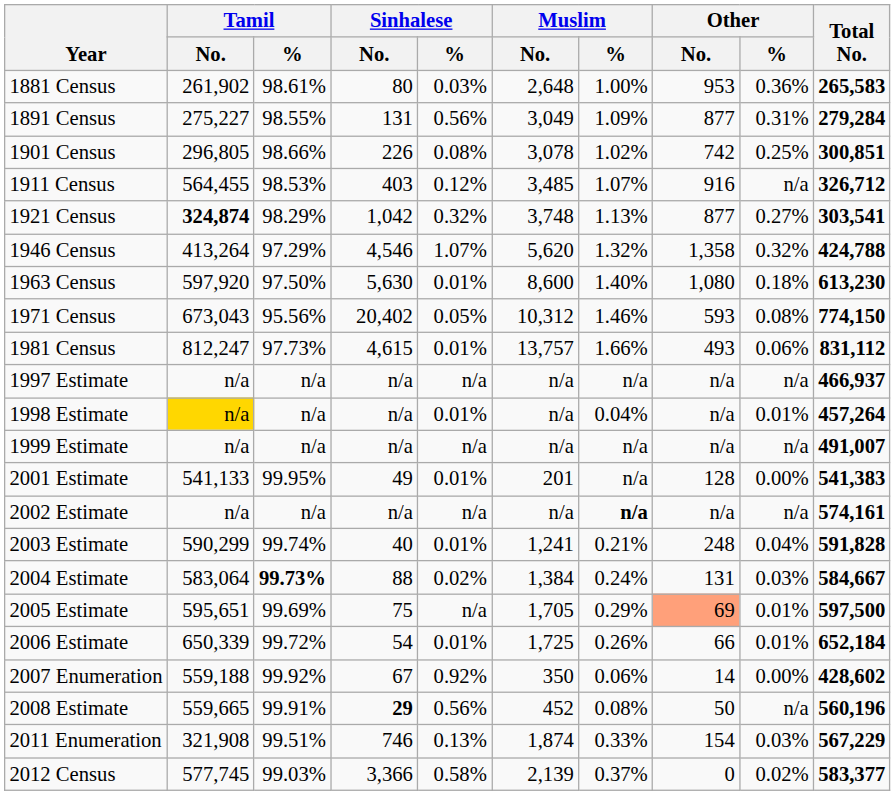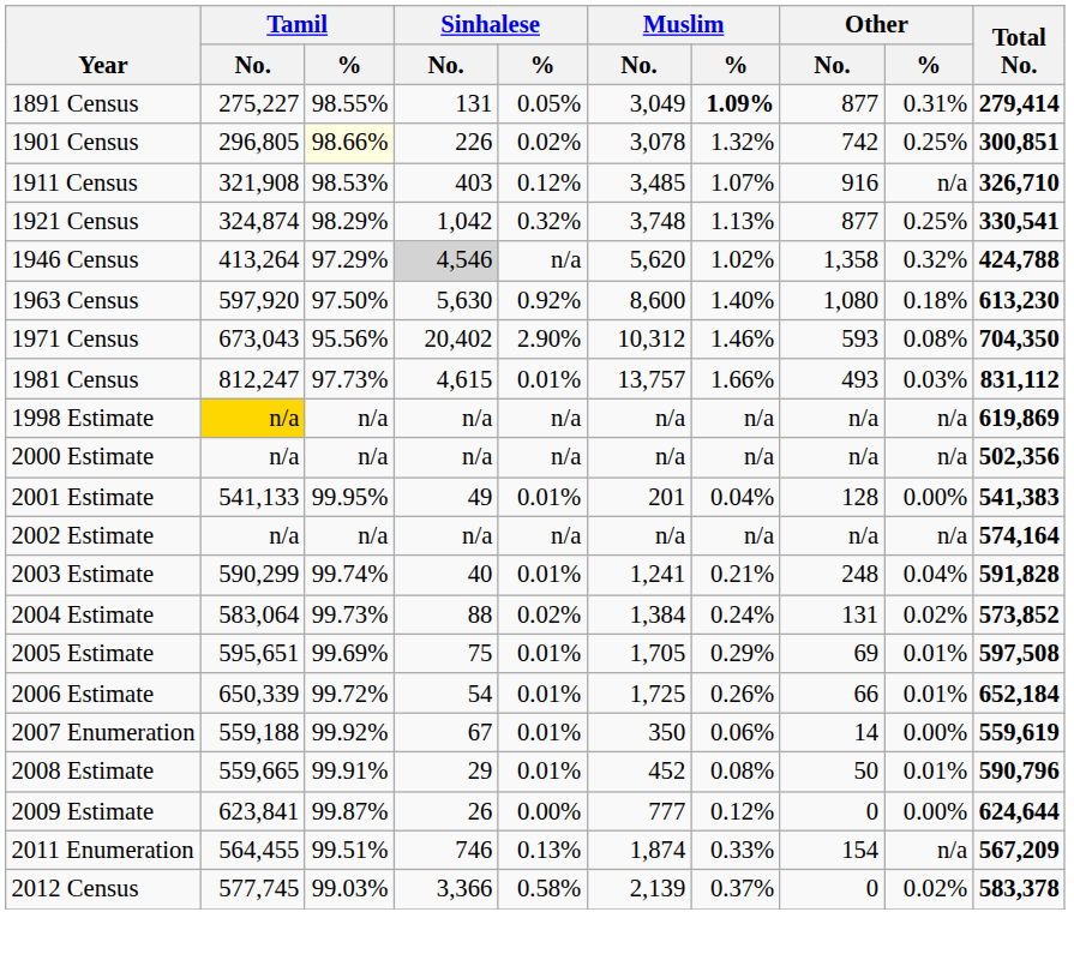- row: 1881 Census | 261,902 | 98.61% | 80 | 0.03% | 2,648 | 1.00% | 953 | 0.36% | 265,583
1891 Census | Sinhalese / %: 0.56% -> 0.05%
1891 Census | Muslim / %: normal -> bold
1891 Census | Total No.: 279,284 -> 279,414
1901 Census | Tamil / %: no background -> lightyellow background
1901 Census | Sinhalese / %: 0.08% -> 0.02%
1901 Census | Muslim / %: 1.02% -> 1.32%
1911 Census | Tamil / No.: 564,455 -> 321,908
1911 Census | Total No.: 326,712 -> 326,710
1921 Census | Tamil / No.: bold -> normal
1921 Census | Other / %: 0.27% -> 0.25%
1921 Census | Total No.: 303,541 -> 330,541
1946 Census | Sinhalese / No.: no background -> lightgrey background
1946 Census | Sinhalese / %: 1.07% -> n/a
1946 Census | Muslim / %: 1.32% -> 1.02%
1963 Census | Sinhalese / %: 0.01% -> 0.92%
1971 Census | Sinhalese / %: 0.05% -> 2.90%
1971 Census | Total No.: 774,150 -> 704,350
1981 Census | Other / %: 0.06% -> 0.03%
- row: 1997 Estimate | n/a | n/a | n/a | n/a | n/a | n/a | n/a | n/a | 466,937
1998 Estimate | Sinhalese / %: 0.01% -> n/a
1998 Estimate | Muslim / %: 0.04% -> n/a
1998 Estimate | Other / %: 0.01% -> n/a
1998 Estimate | Total No.: 457,264 -> 619,869
- row: 1999 Estimate | n/a | n/a | n/a | n/a | n/a | n/a | n/a | n/a | 491,007
+ row: 2000 Estimate | n/a | n/a | n/a | n/a | n/a | n/a | n/a | n/a | 502,356
2001 Estimate | Muslim / %: n/a -> 0.04%
2002 Estimate | Muslim / %: bold -> normal
2002 Estimate | Total No.: 574,161 -> 574,164
2004 Estimate | Tamil / %: bold -> normal
2004 Estimate | Other / %: 0.03% -> 0.02%
2004 Estimate | Total No.: 584,667 -> 573,852
2005 Estimate | Sinhalese / %: n/a -> 0.01%
2005 Estimate | Other / No.: lightsalmon background -> no background
2005 Estimate | Total No.: 597,500 -> 597,508
2007 Enumeration | Sinhalese / %: 0.92% -> 0.01%
2007 Enumeration | Total No.: 428,602 -> 559,619
2008 Estimate | Sinhalese / No.: bold -> normal
2008 Estimate | Sinhalese / %: 0.56% -> 0.01%
2008 Estimate | Other / %: n/a -> 0.01%
2008 Estimate | Total No.: 560,196 -> 590,796
+ row: 2009 Estimate | 623,841 | 99.87% | 26 | 0.00% | 777 | 0.12% | 0 | 0.00% | 624,644
2011 Enumeration | Tamil / No.: 321,908 -> 564,455
2011 Enumeration | Other / %: 0.03% -> n/a
2011 Enumeration | Total No.: 567,229 -> 567,209
2012 Census | Total No.: 583,377 -> 583,378
